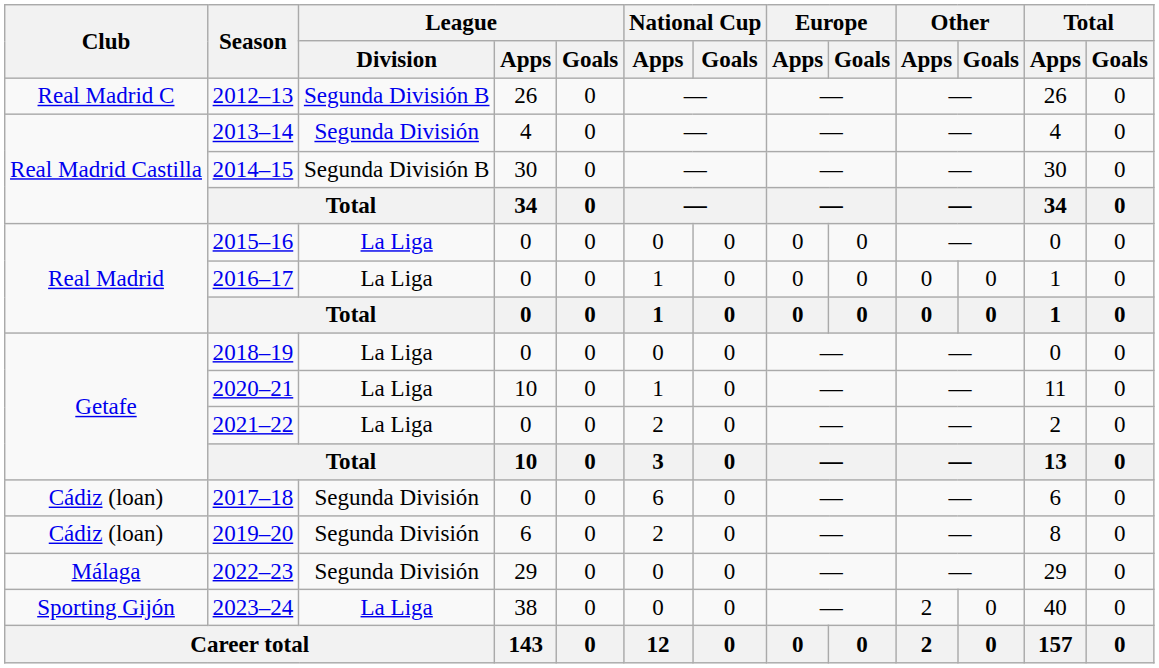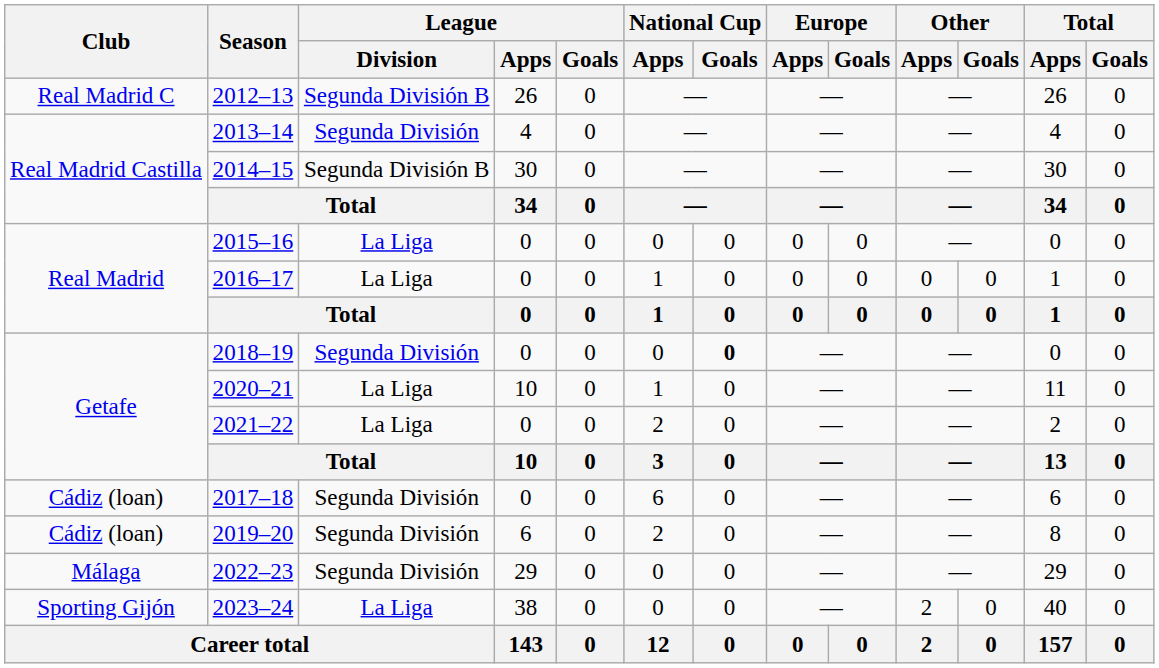2018–19 | League / Division: La Liga -> Segunda División
2018–19 | National Cup / Goals: normal -> bold
